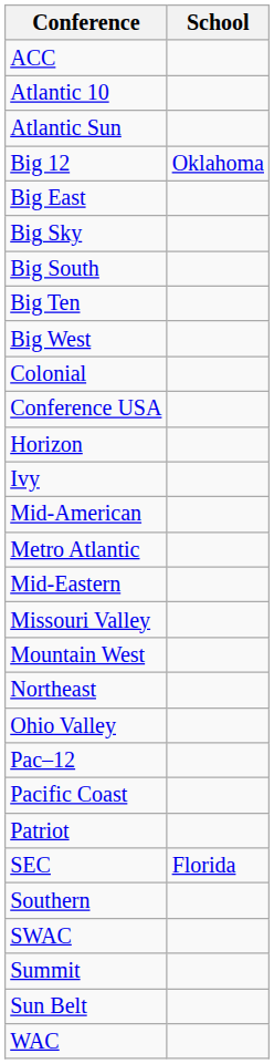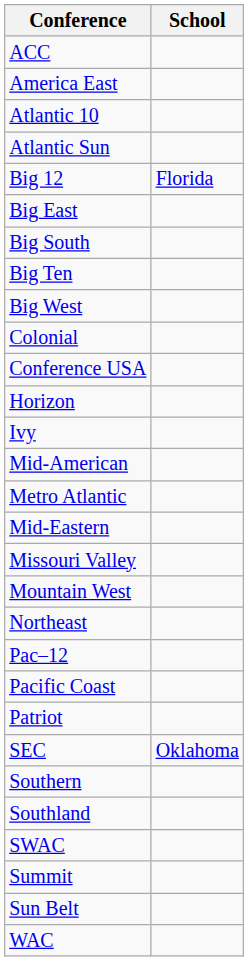+ row: America East
Big 12 | School: Oklahoma -> Florida
- row: Big Sky
- row: Ohio Valley
SEC | School: Florida -> Oklahoma
+ row: Southland
